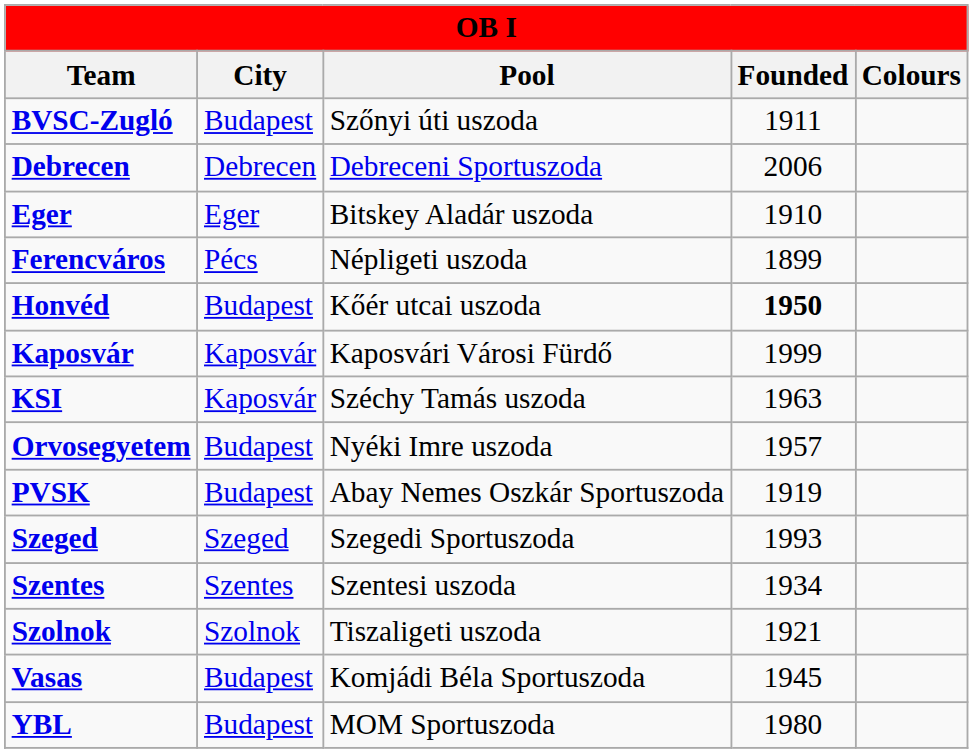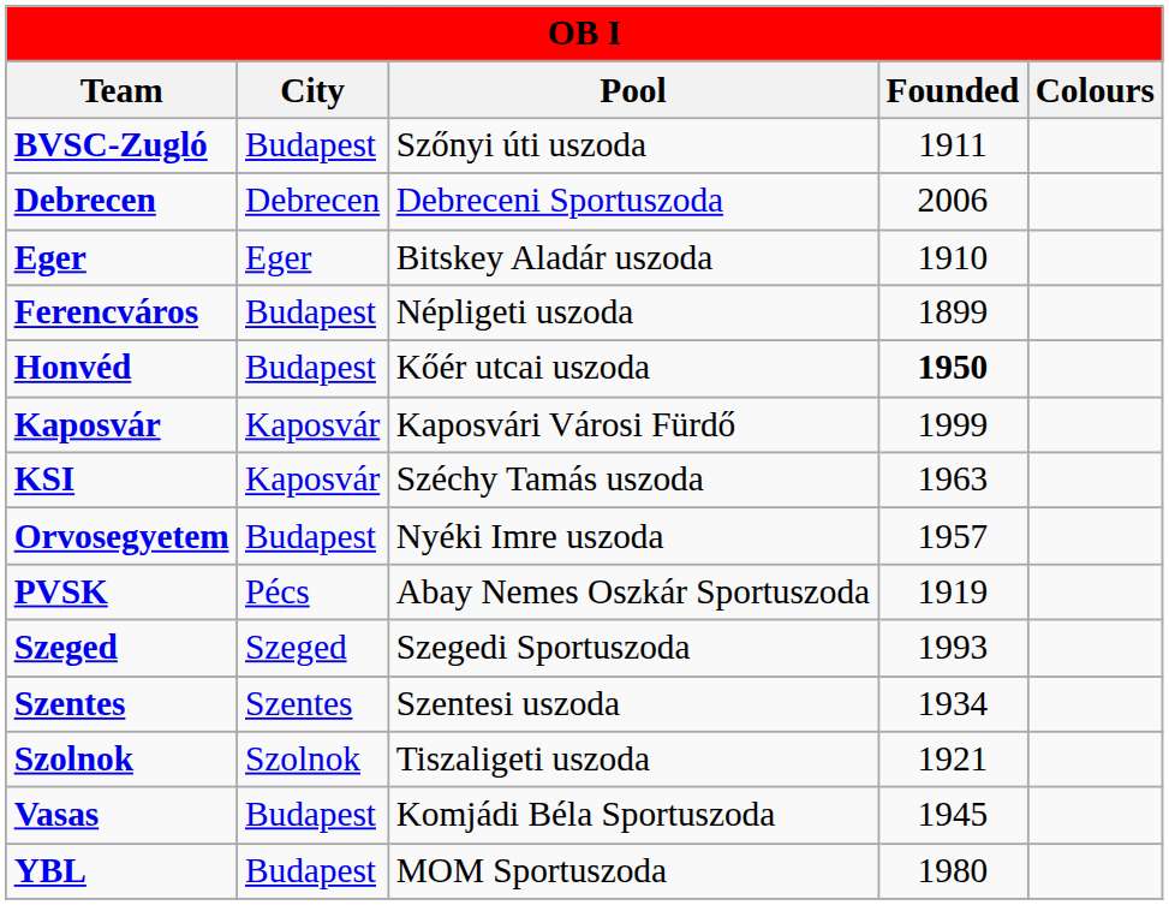Ferencváros | City: Pécs -> Budapest
PVSK | City: Budapest -> Pécs
